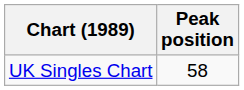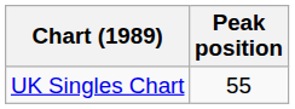UK Singles Chart | Peak position: 58 -> 55
